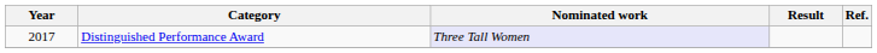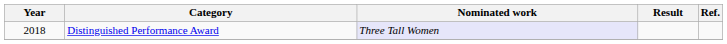Distinguished Performance Award | Year: 2017 -> 2018
